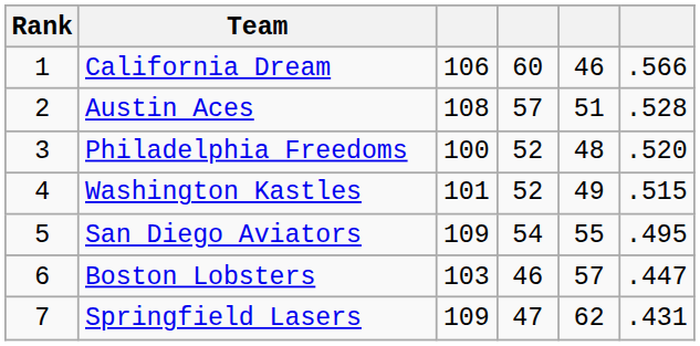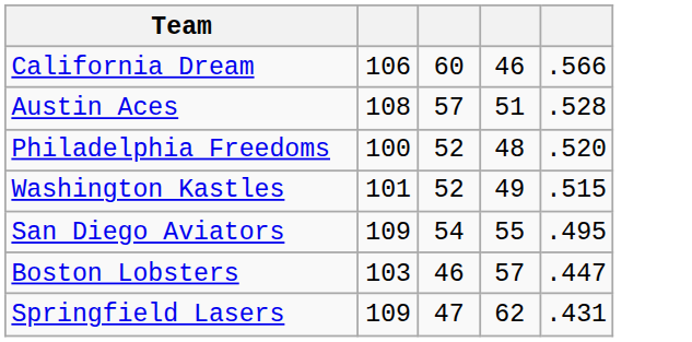- column: Rank | 1 | 2 | 3 | 4 | 5 | 6 | 7
